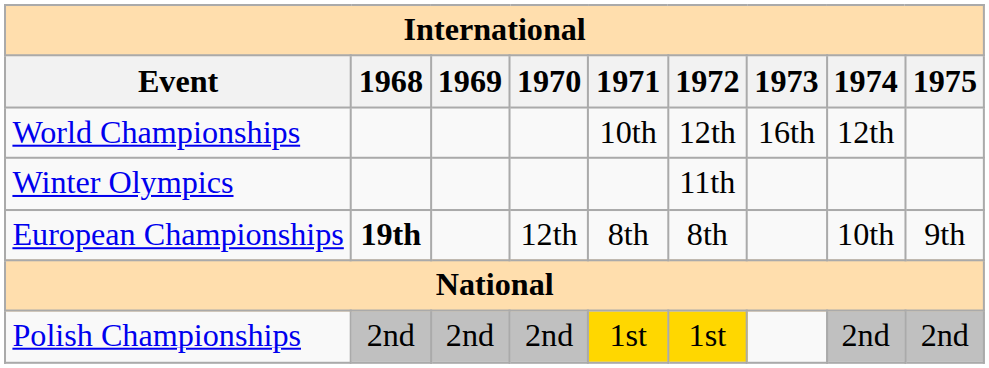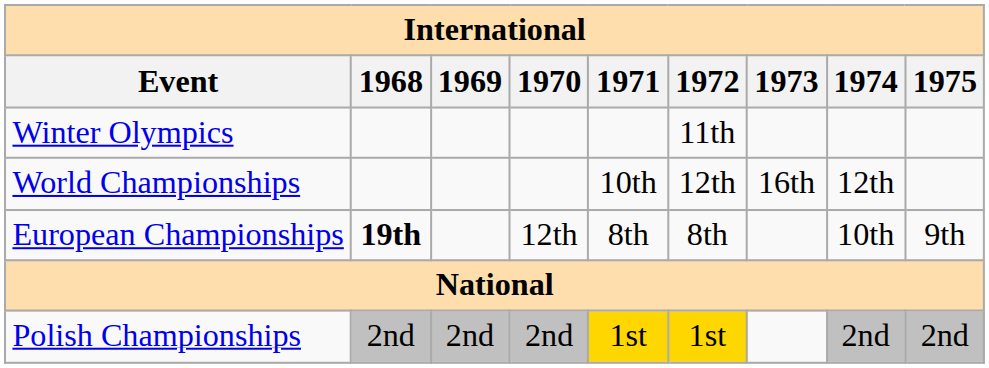rows swapped: Winter Olympics <-> World Championships
